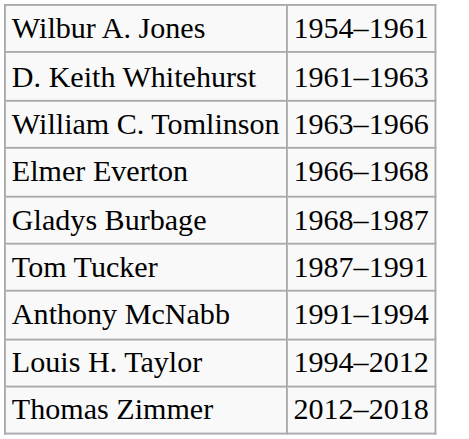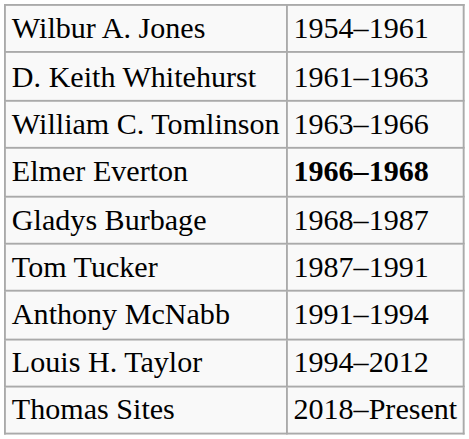Elmer Everton | column 2: normal -> bold
- row: Thomas Zimmer | 2012–2018
+ row: Thomas Sites | 2018–Present
